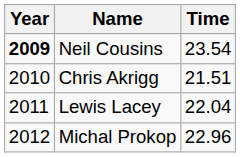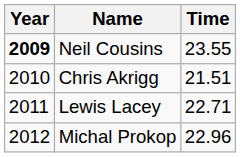Neil Cousins | Time: 23.54 -> 23.55
Lewis Lacey | Time: 22.04 -> 22.71
